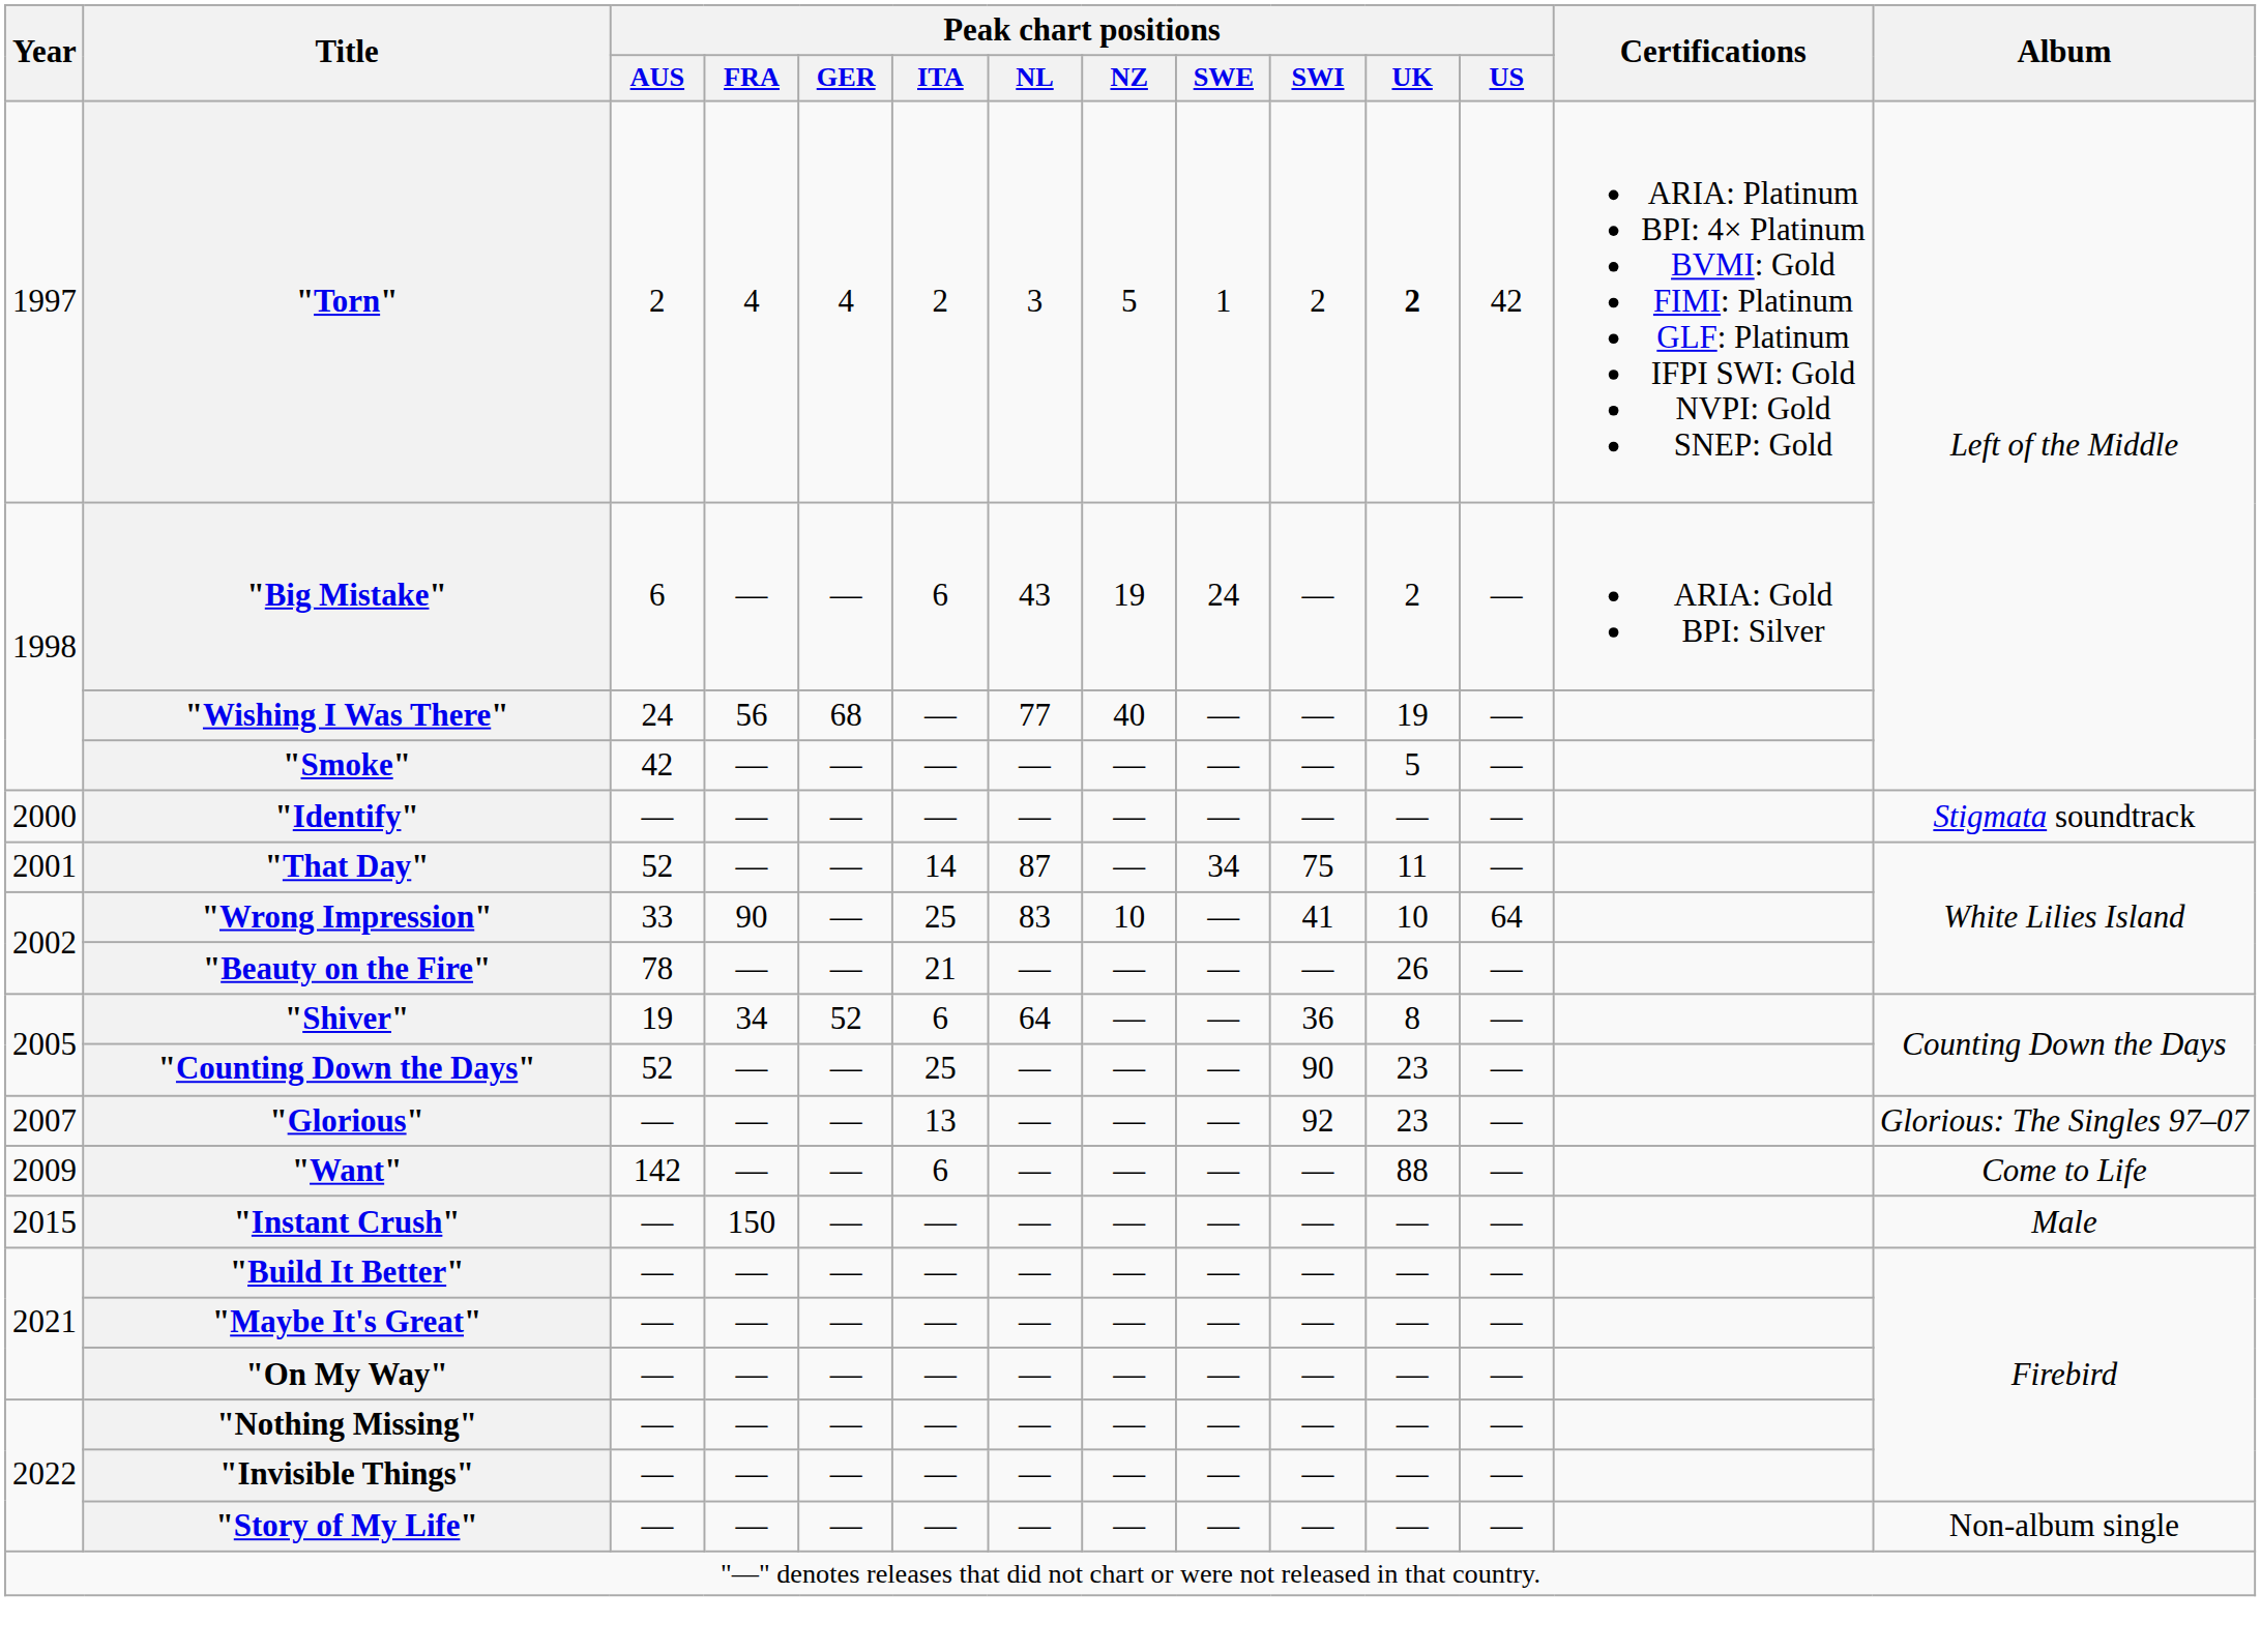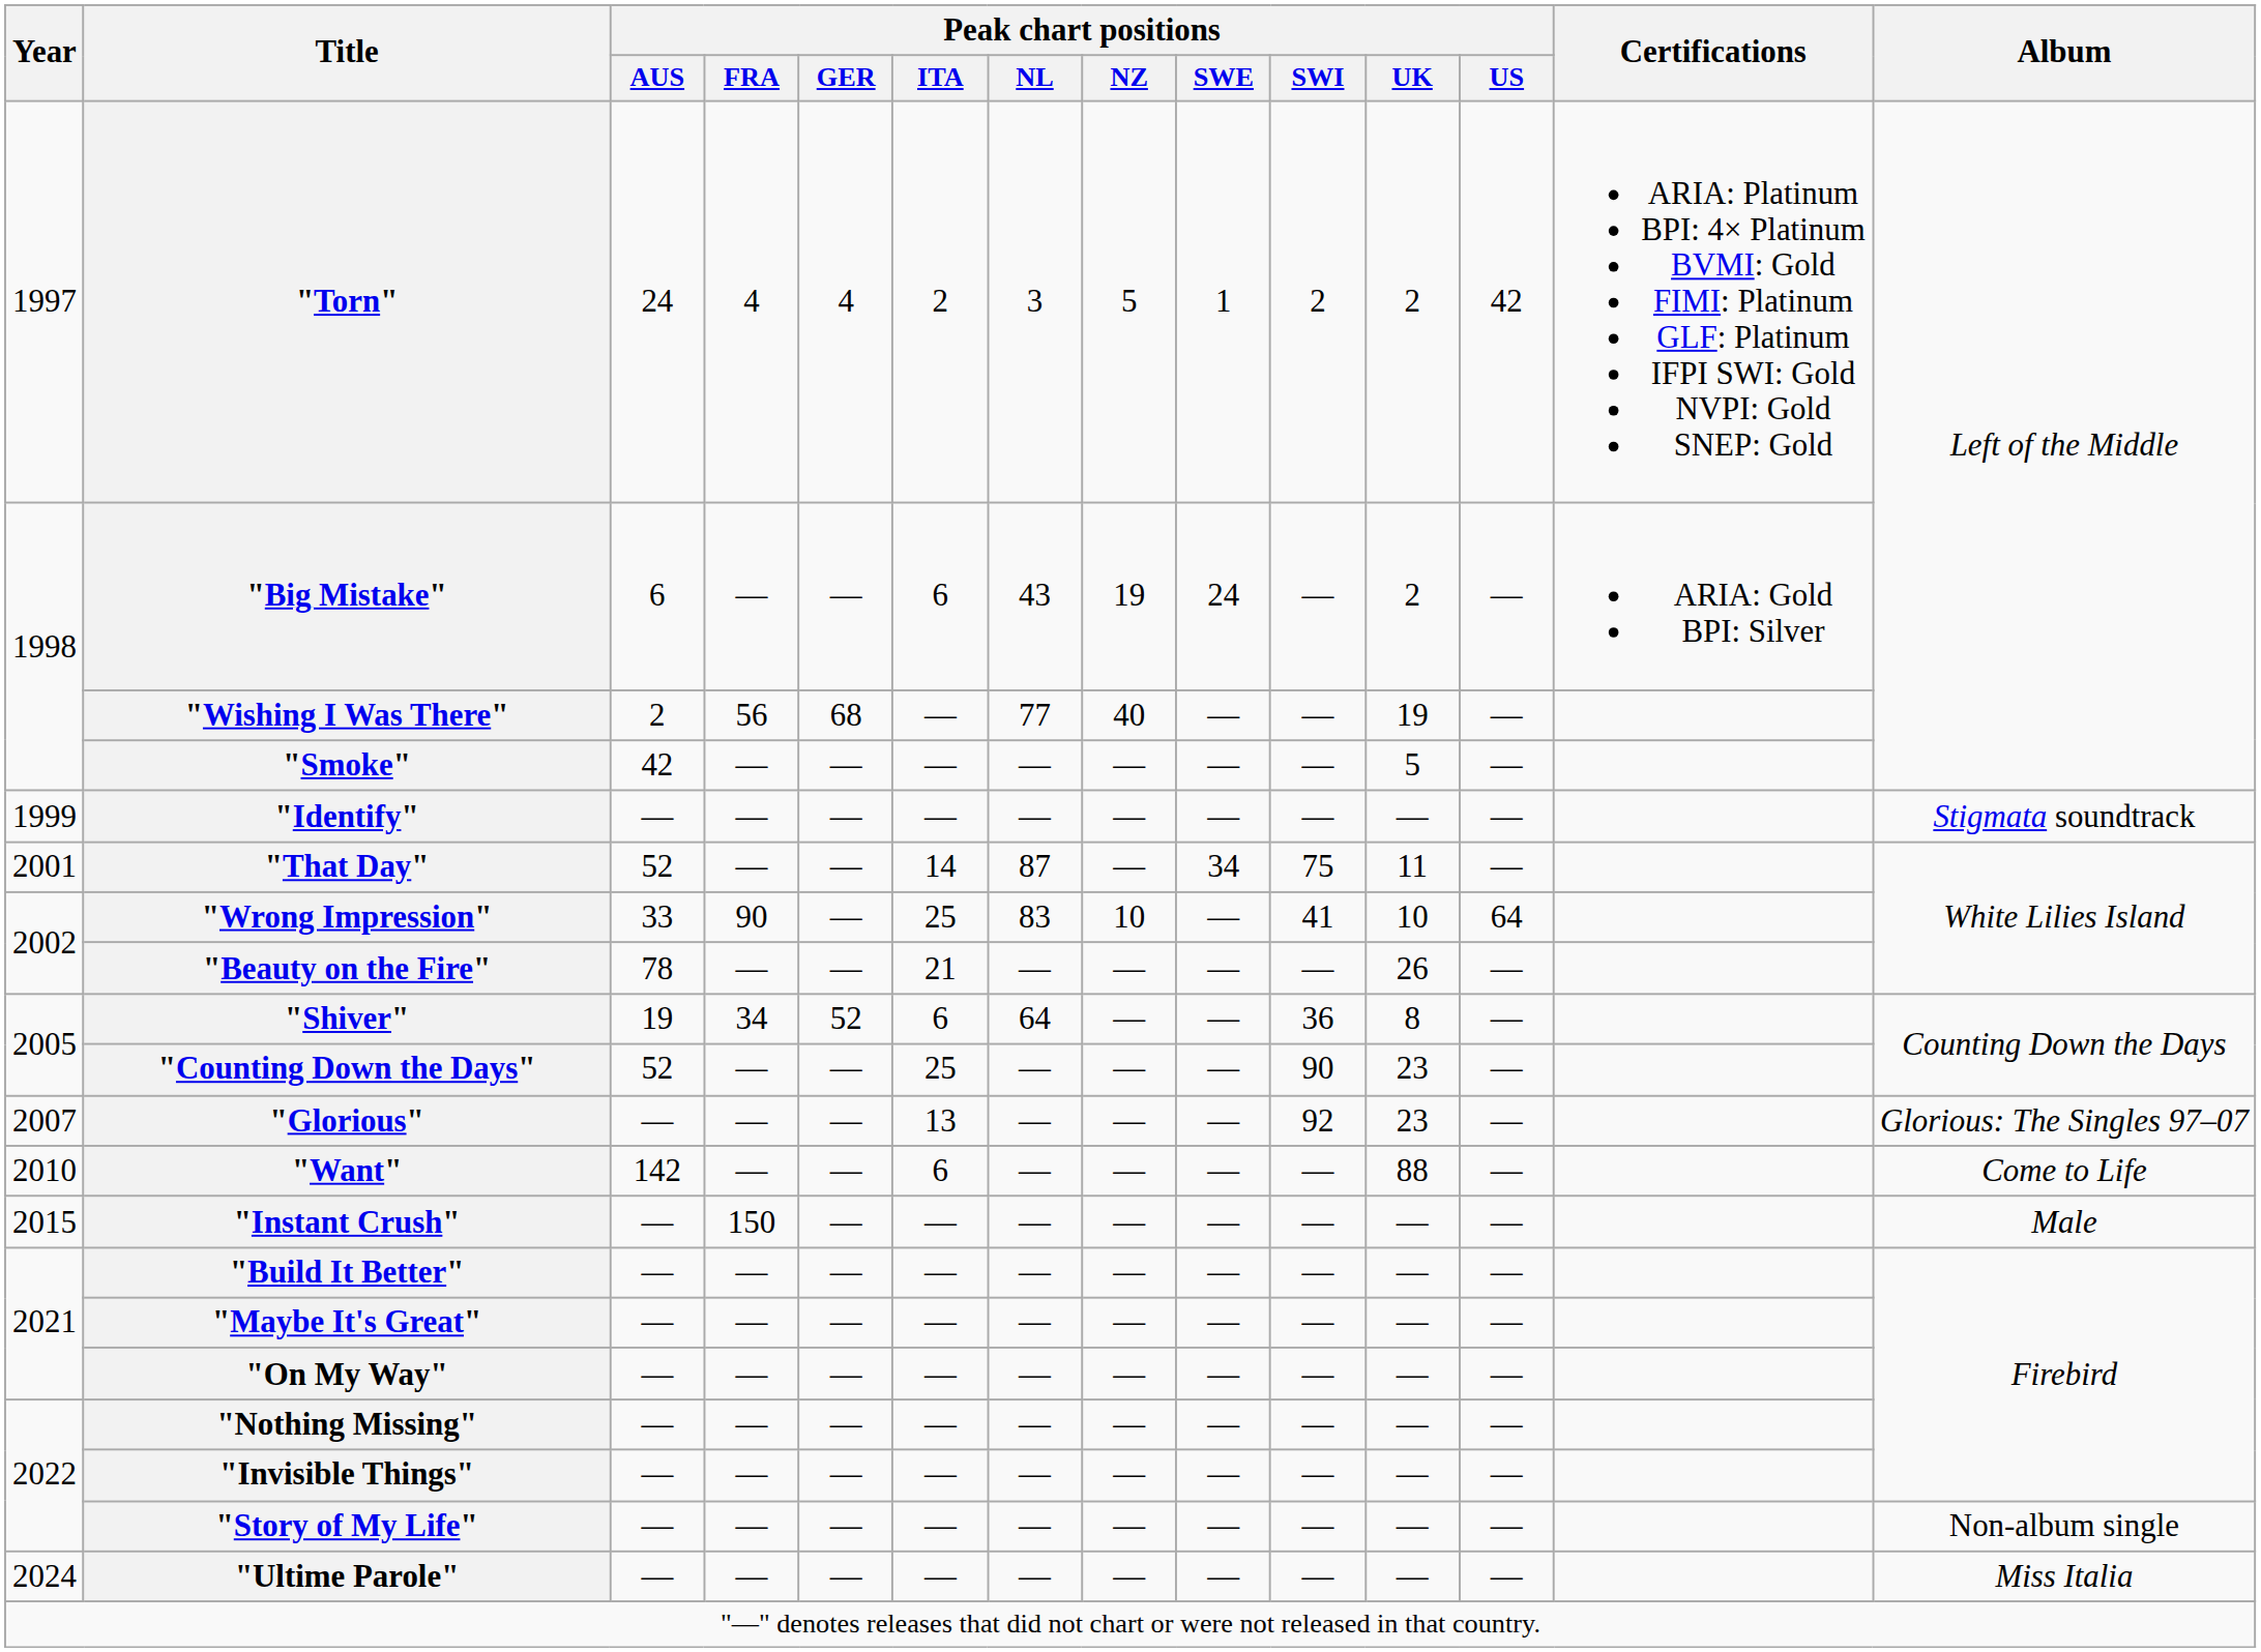"Torn" | Peak chart positions / AUS: 2 -> 24
"Torn" | Peak chart positions / UK: bold -> normal
"Wishing I Was There" | Peak chart positions / AUS: 24 -> 2
"Identify" | Year: 2000 -> 1999
"Want" | Year: 2009 -> 2010
+ row: 2024 | "Ultime Parole" | — | — | — | — | — | — | — | — | — | — | Miss Italia
